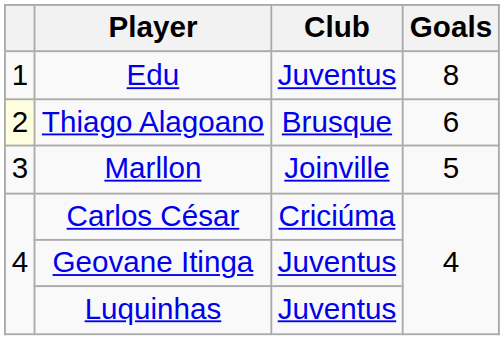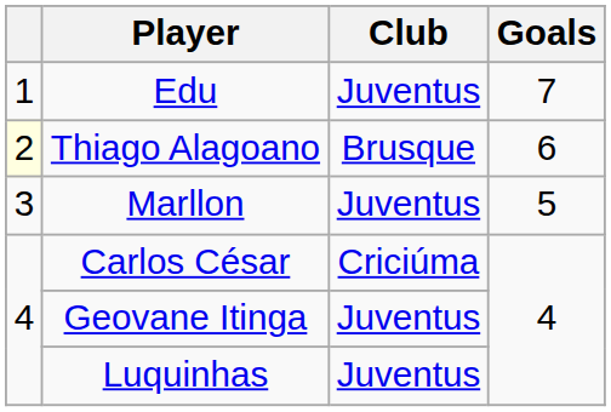Edu | Goals: 8 -> 7
Marllon | Club: Joinville -> Juventus
